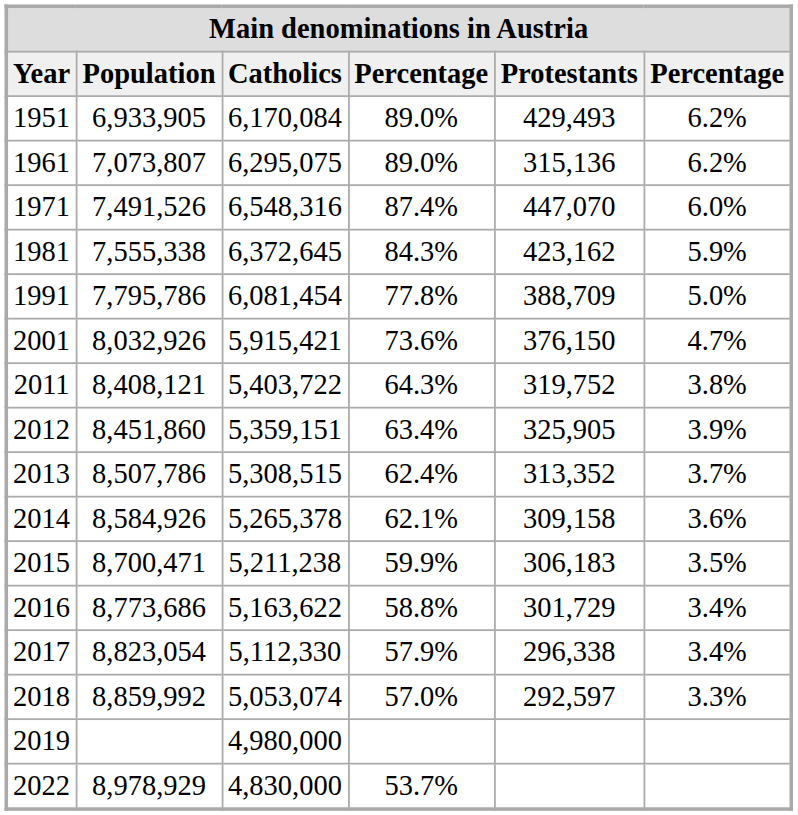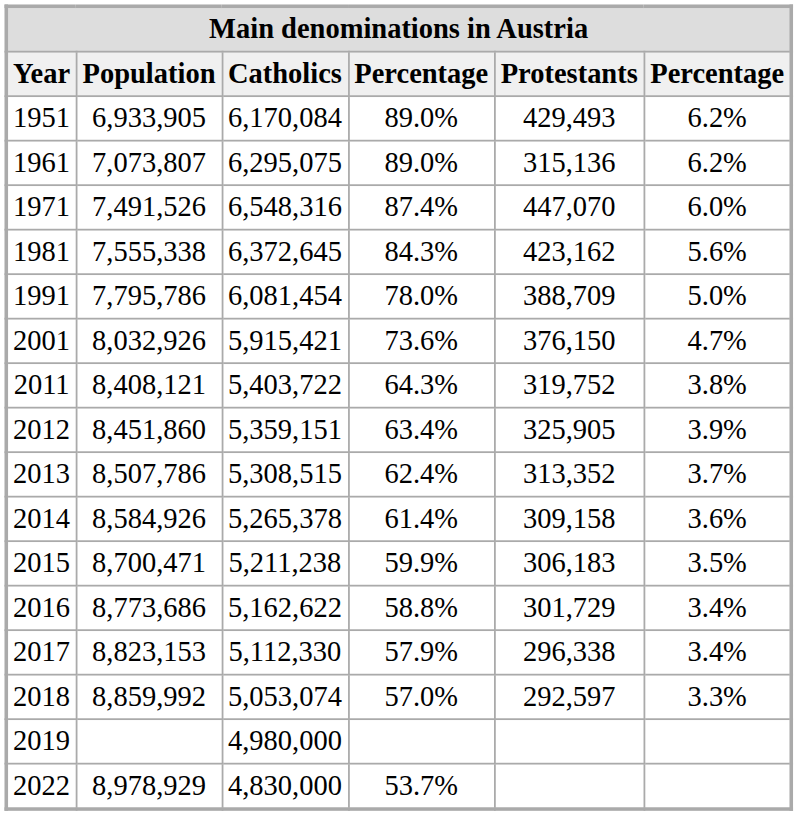1981 | column 6: 5.9% -> 5.6%
1991 | column 4: 77.8% -> 78.0%
2014 | column 4: 62.1% -> 61.4%
2016 | column 3: 5,163,622 -> 5,162,622
2017 | column 2: 8,823,054 -> 8,823,153
